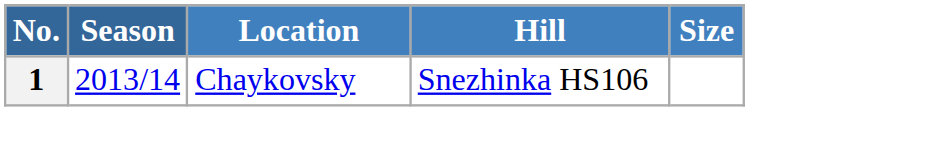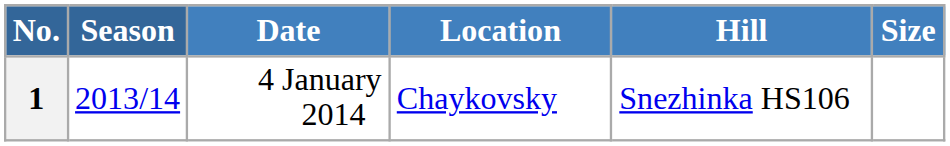+ column: Date | 4 January 2014
